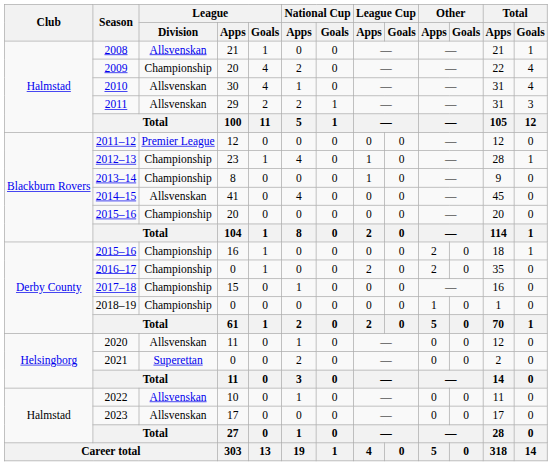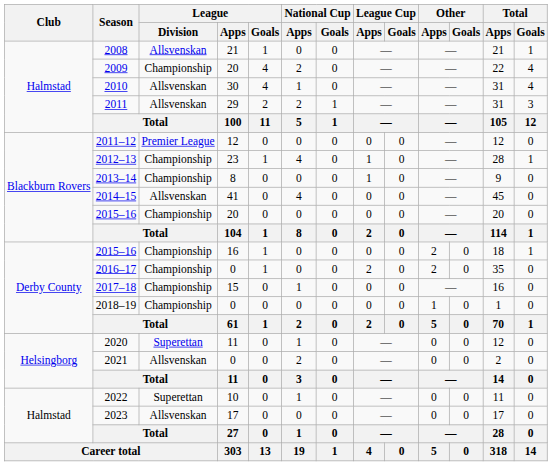2020 | League / Division: Allsvenskan -> Superettan
2021 | League / Division: Superettan -> Allsvenskan
2022 | League / Division: Allsvenskan -> Superettan
